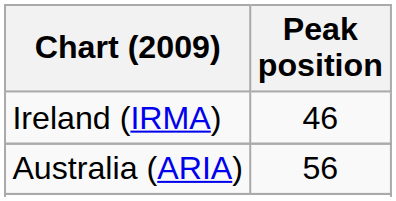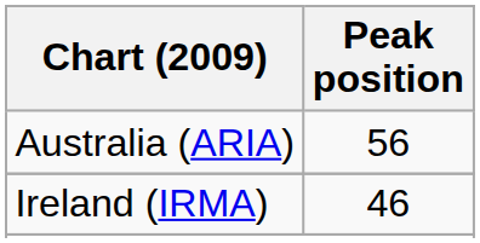rows swapped: Australia (ARIA) <-> Ireland (IRMA)
